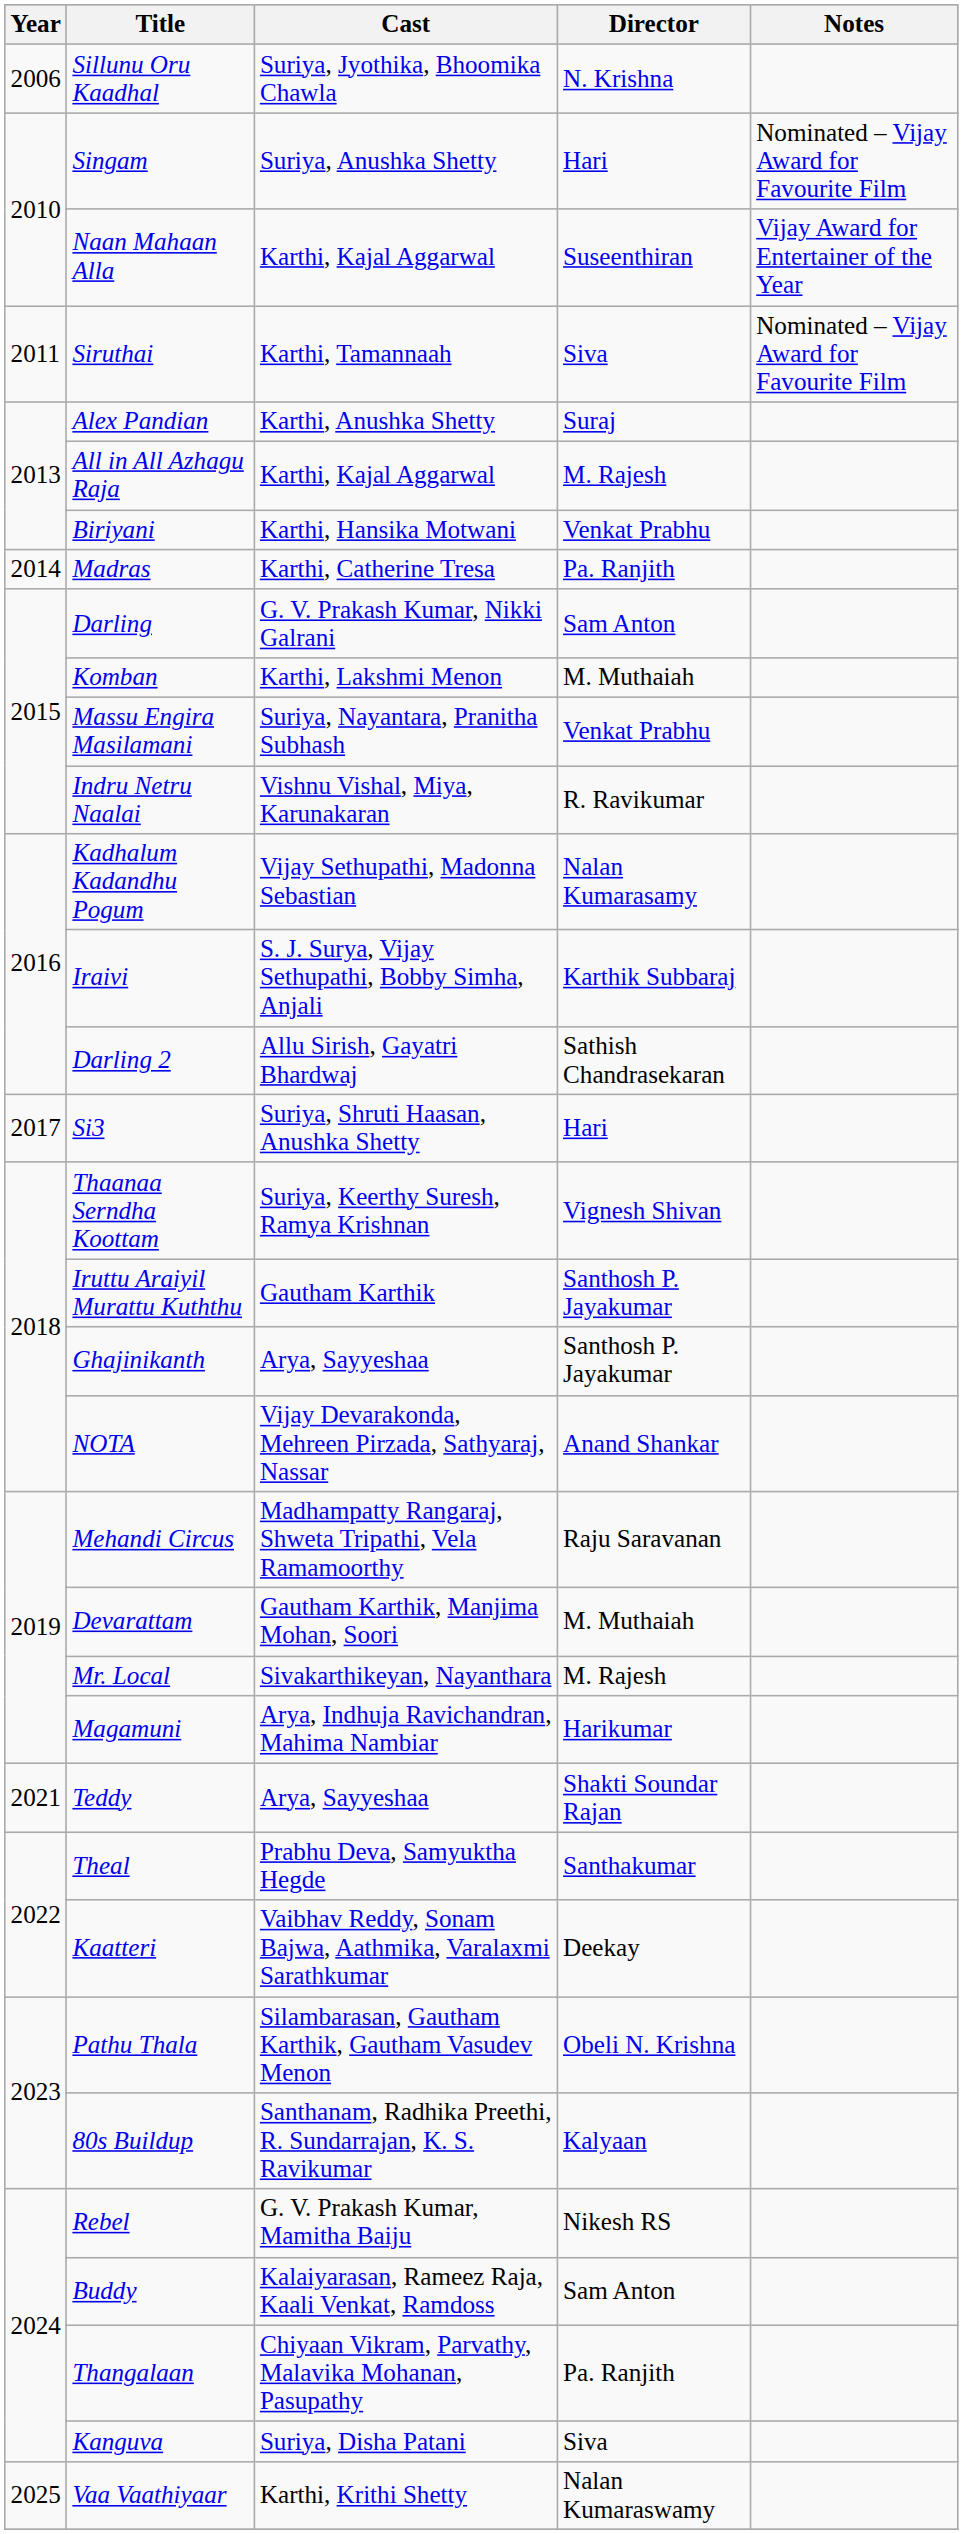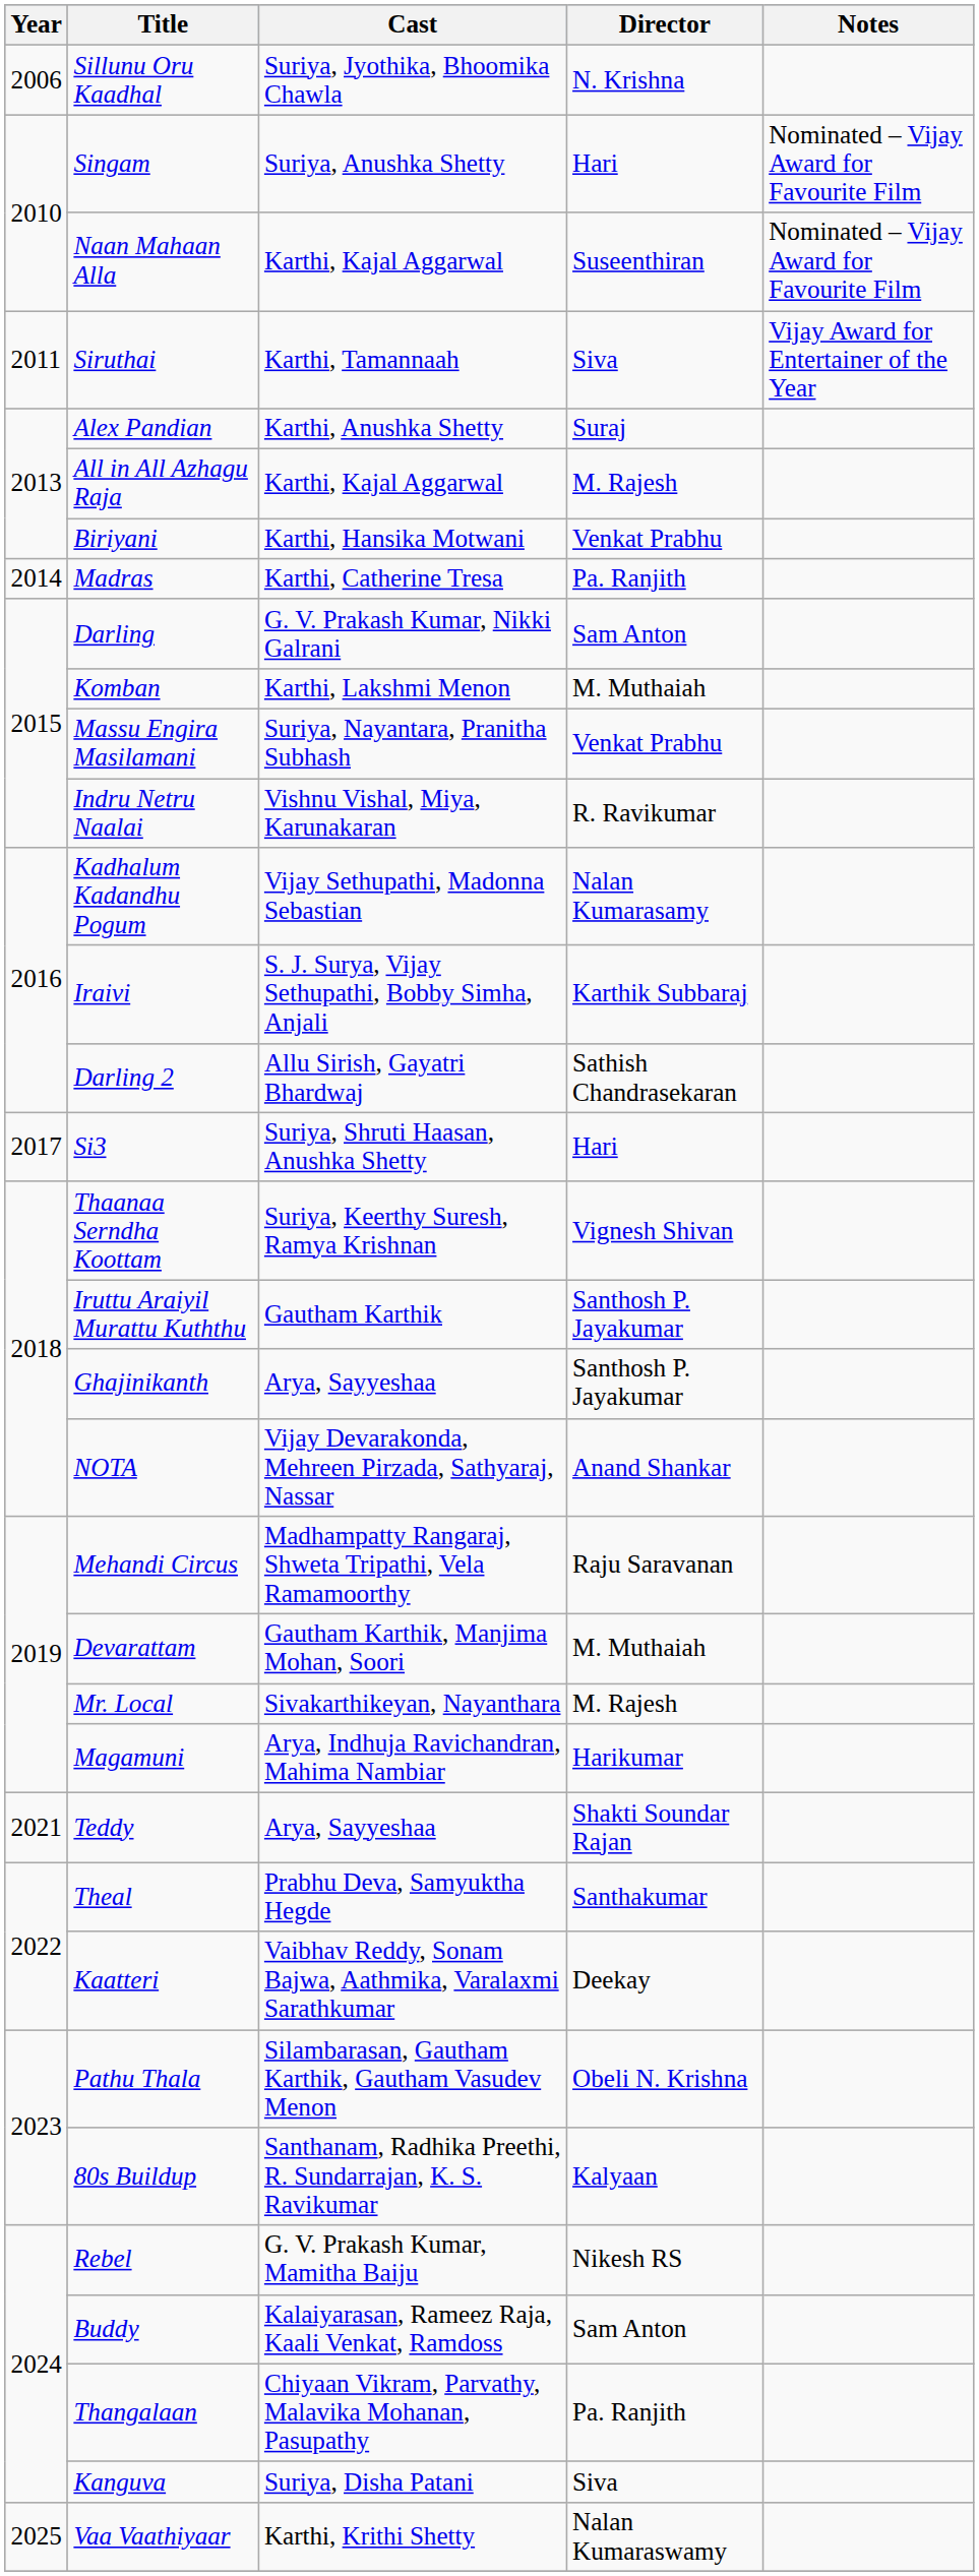Naan Mahaan Alla | Notes: Vijay Award for Entertainer of the Year -> Nominated – Vijay Award for Favourite Film
Siruthai | Notes: Nominated – Vijay Award for Favourite Film -> Vijay Award for Entertainer of the Year
